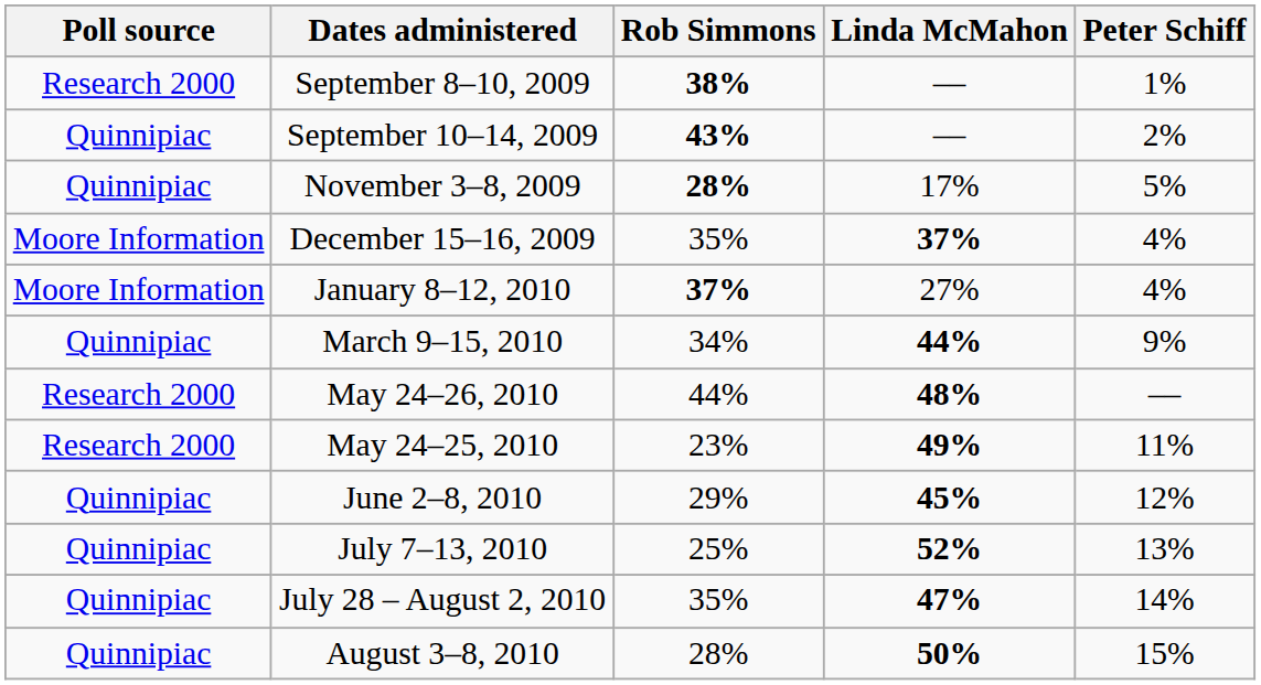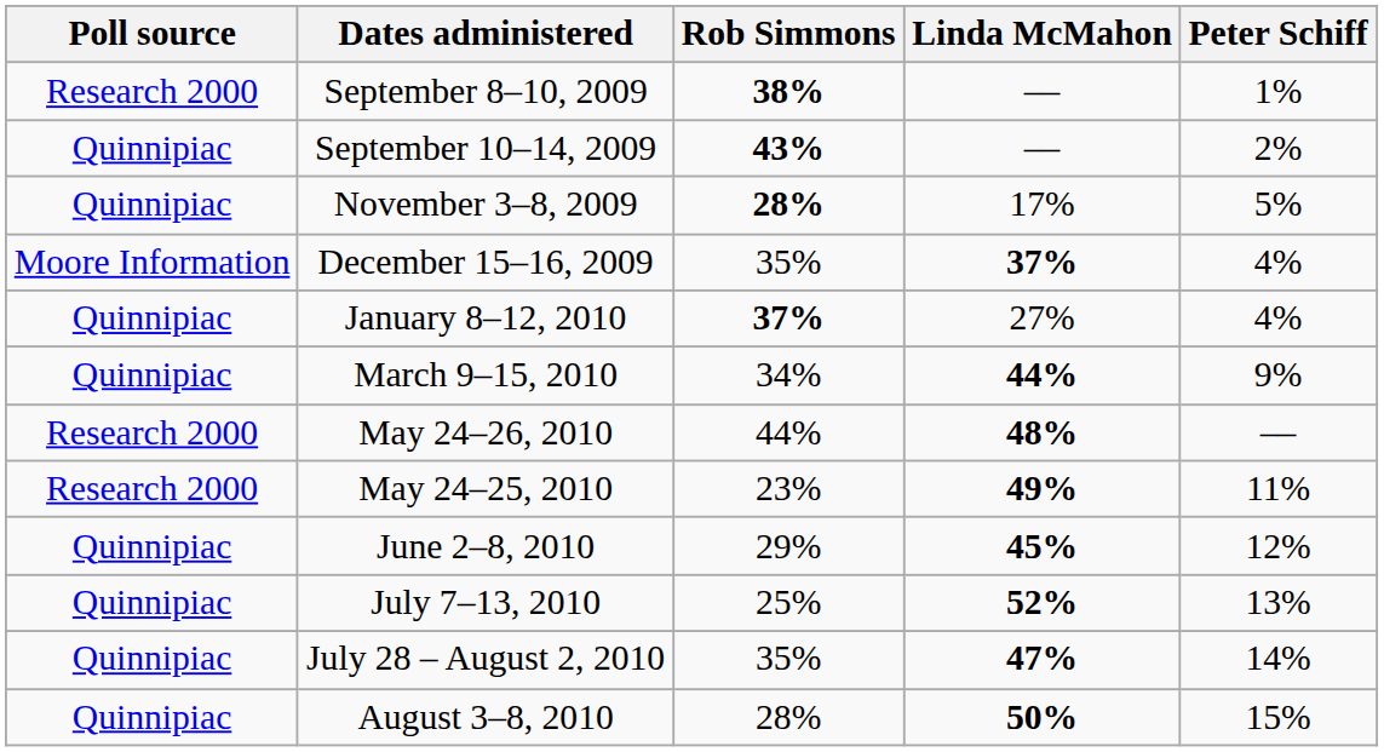January 8–12, 2010 | Poll source: Moore Information -> Quinnipiac
